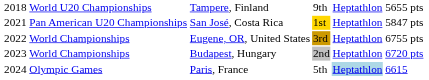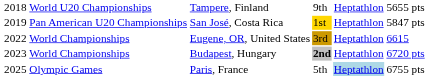San José, Costa Rica | column 1: 2021 -> 2019
Eugene, OR, United States | column 6: 6755 pts -> 6615
Budapest, Hungary | column 4: normal -> bold
Paris, France | column 1: 2024 -> 2025
Paris, France | column 6: 6615 -> 6755 pts
